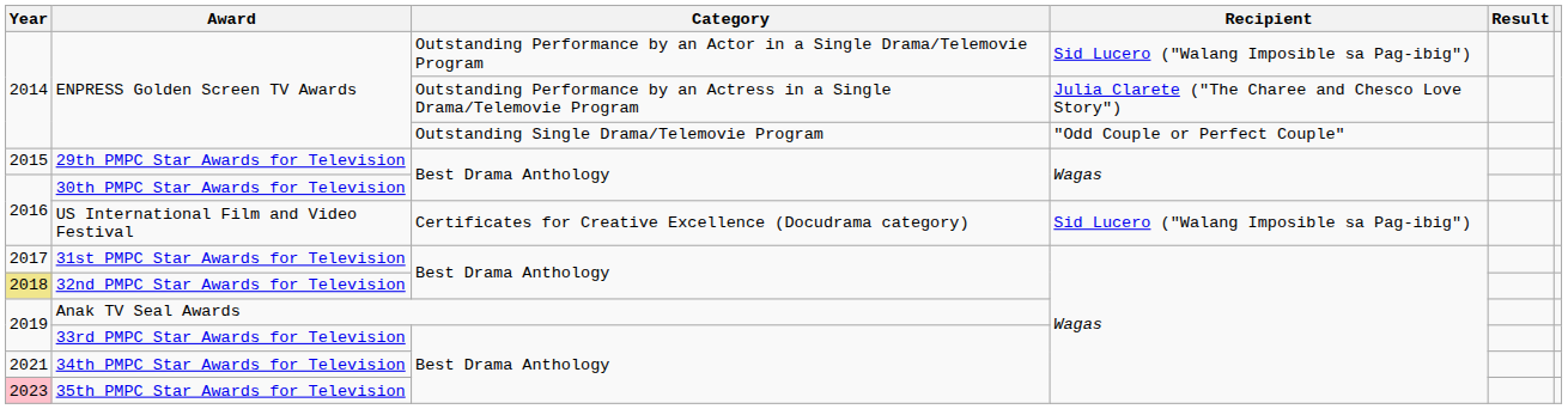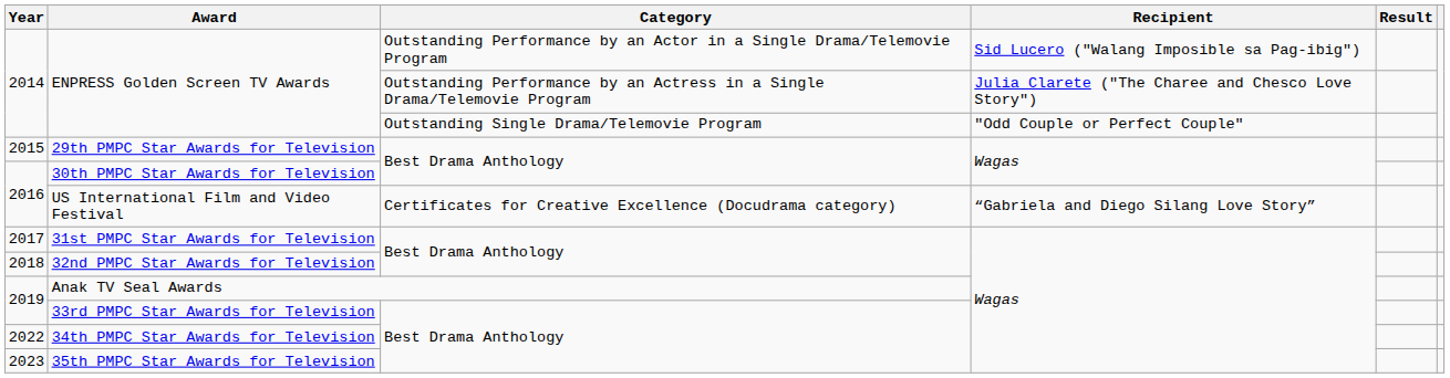US International Film and Video Festival | Recipient: Sid Lucero ("Walang Imposible sa Pag-ibig") -> “Gabriela and Diego Silang Love Story”
32nd PMPC Star Awards for Television | Year: khaki background -> no background
34th PMPC Star Awards for Television | Year: 2021 -> 2022
35th PMPC Star Awards for Television | Year: pink background -> no background
